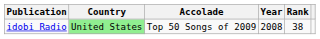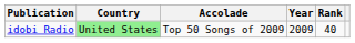idobi Radio | Year: 2008 -> 2009
idobi Radio | Rank: 38 -> 40
